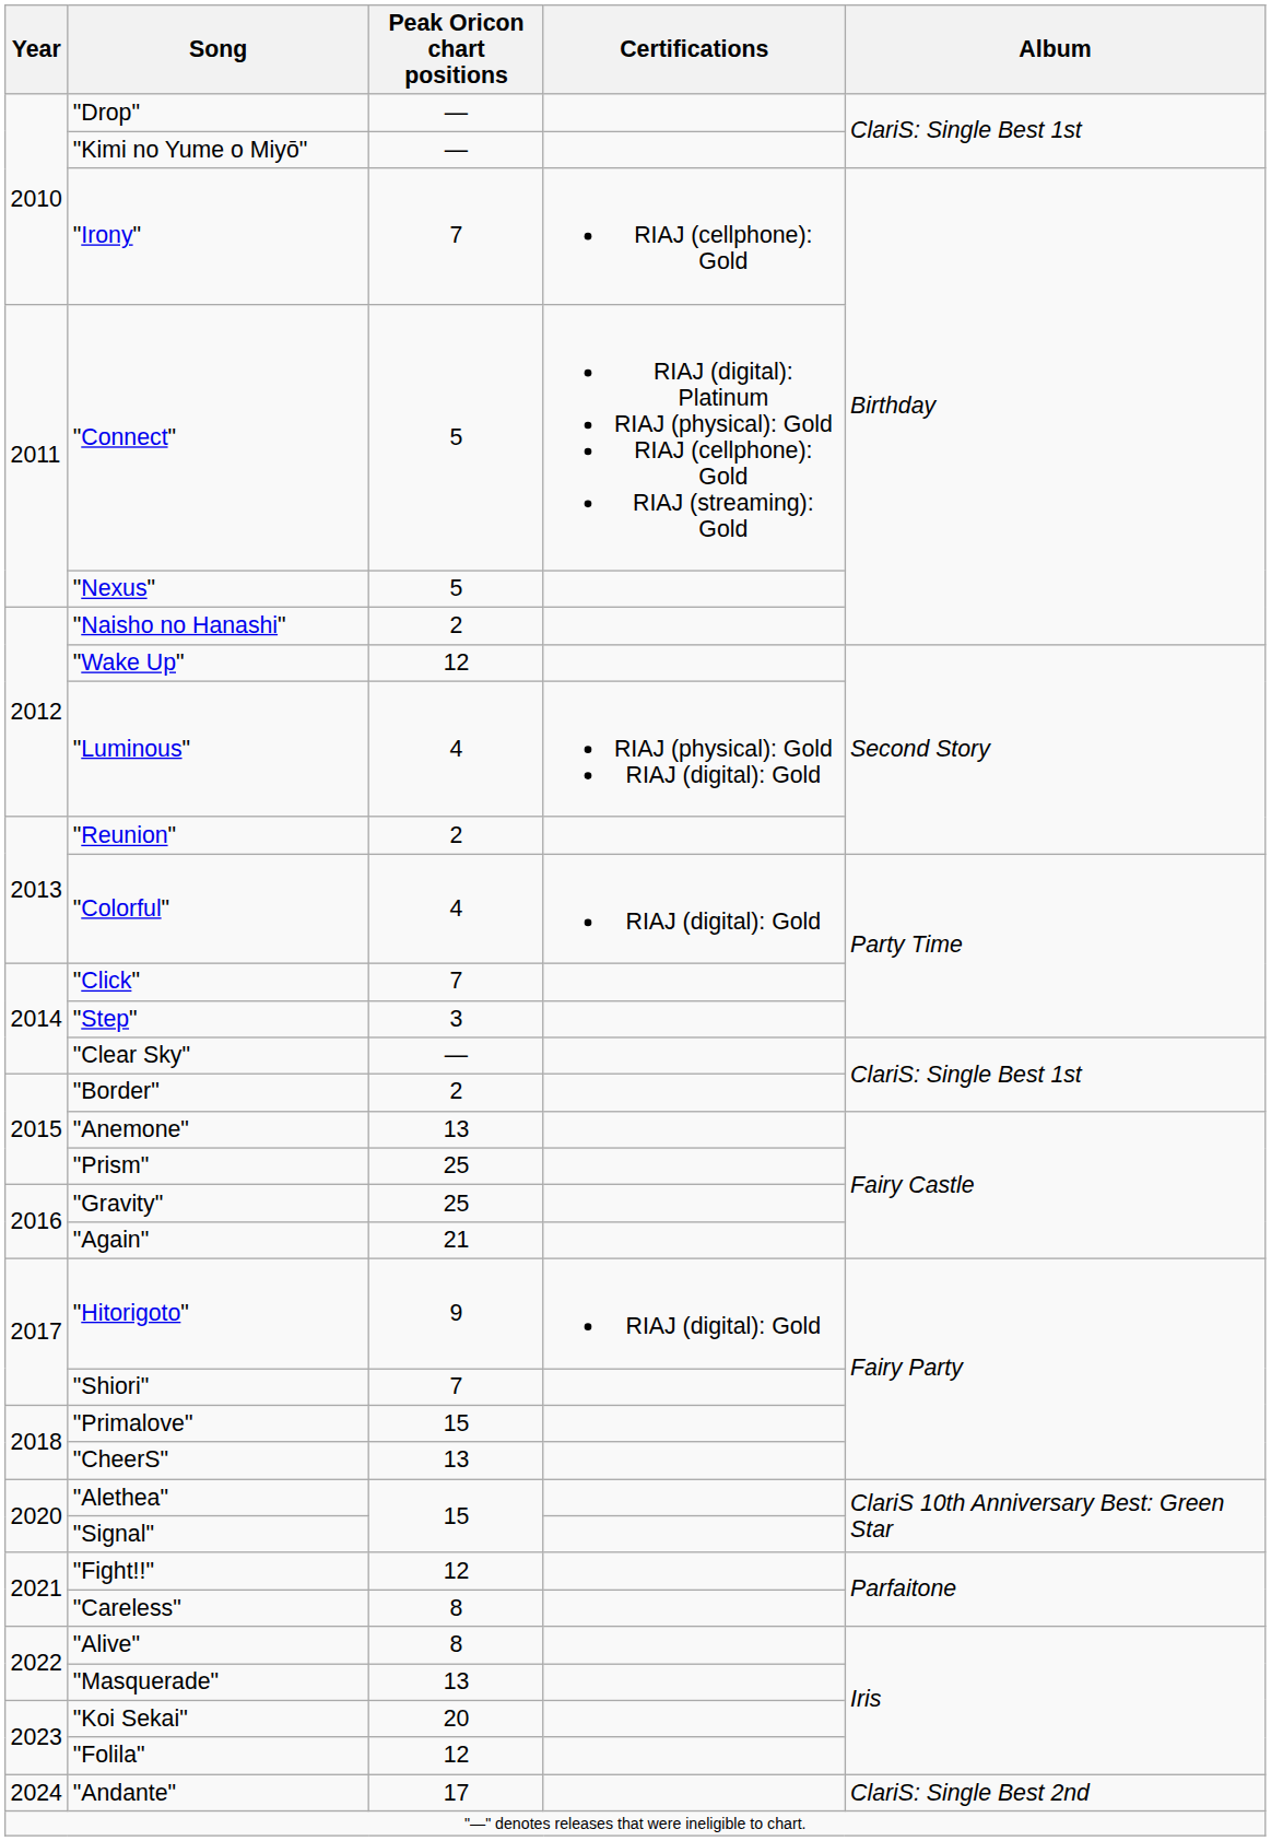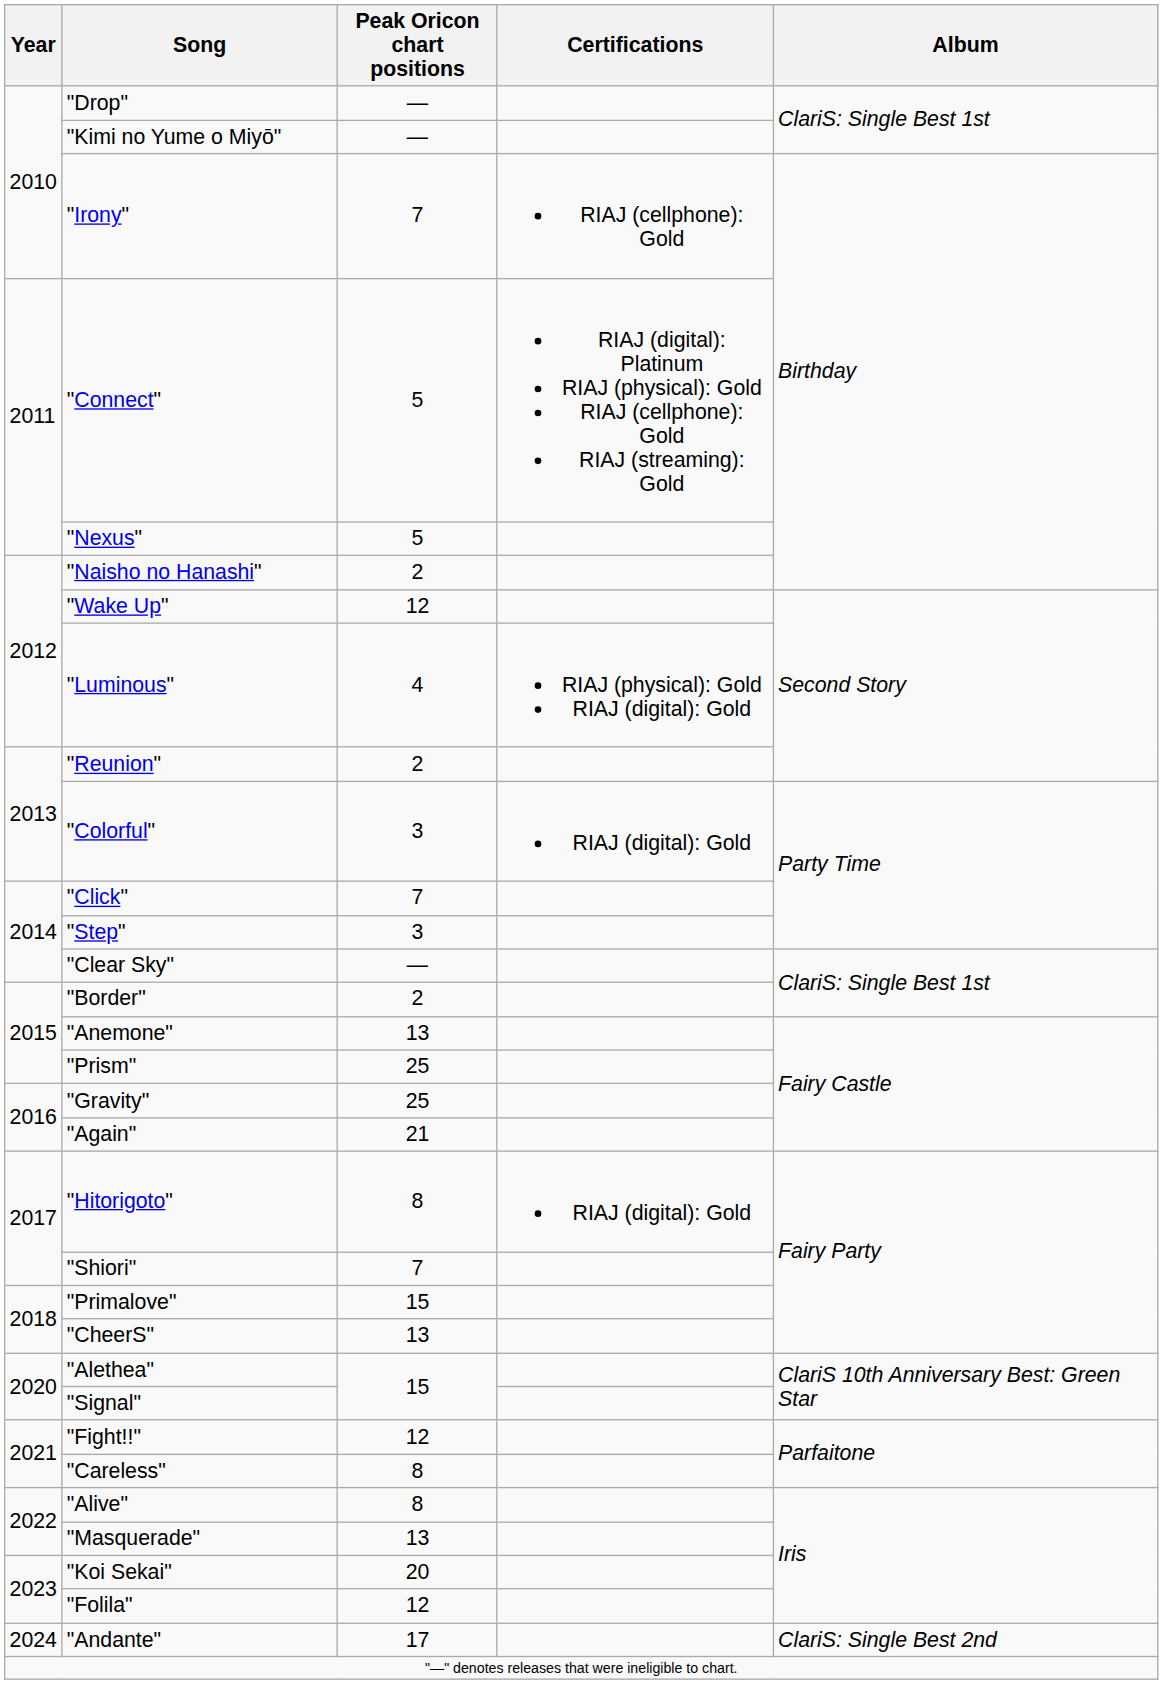"Colorful" | Peak Oricon chart positions: 4 -> 3
"Hitorigoto" | Peak Oricon chart positions: 9 -> 8
